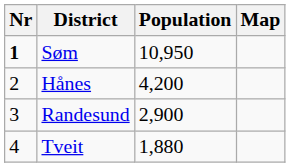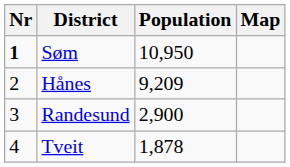Hånes | Population: 4,200 -> 9,209
Tveit | Population: 1,880 -> 1,878
